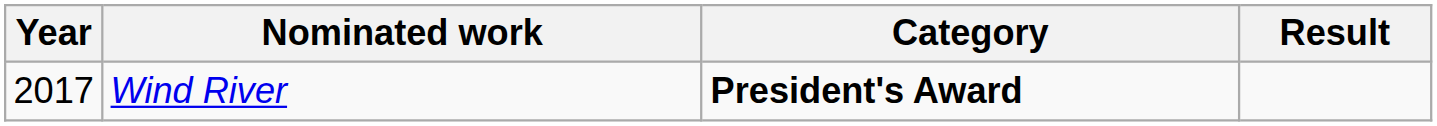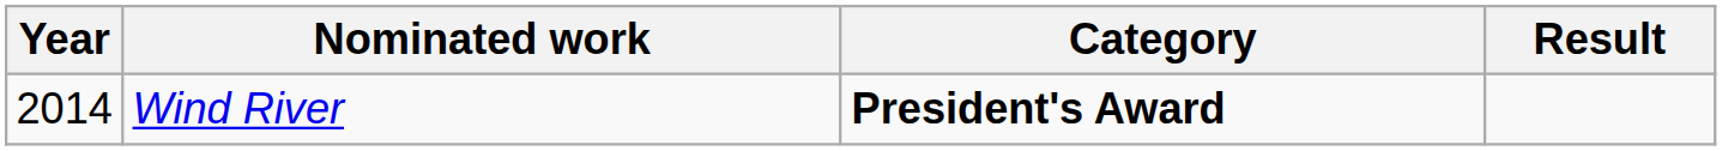Wind River | Year: 2017 -> 2014
